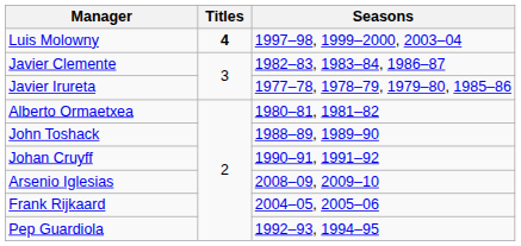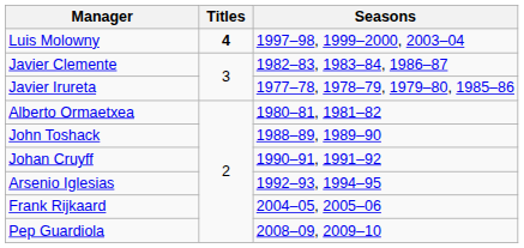Arsenio Iglesias | Seasons: 2008–09, 2009–10 -> 1992–93, 1994–95
Pep Guardiola | Seasons: 1992–93, 1994–95 -> 2008–09, 2009–10
